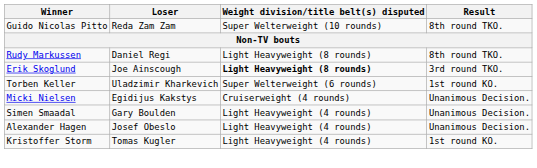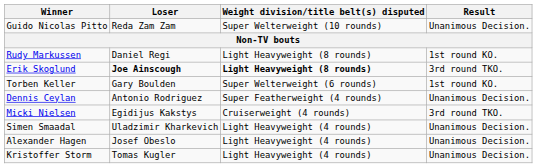Guido Nicolas Pitto | Result: 8th round TKO. -> Unanimous Decision.
Rudy Markussen | Result: 8th round TKO. -> 1st round KO.
Erik Skoglund | Loser: normal -> bold
Torben Keller | Loser: Uladzimir Kharkevich -> Gary Boulden
+ row: Dennis Ceylan | Antonio Rodriguez | Super Featherweight (4 rounds) | Unanimous Decision.
Micki Nielsen | Result: Unanimous Decision. -> 3rd round TKO.
Simen Smaadal | Loser: Gary Boulden -> Uladzimir Kharkevich
Kristoffer Storm | Result: 1st round KO. -> Unanimous Decision.
